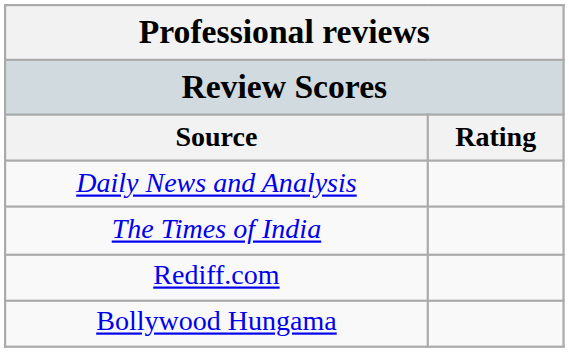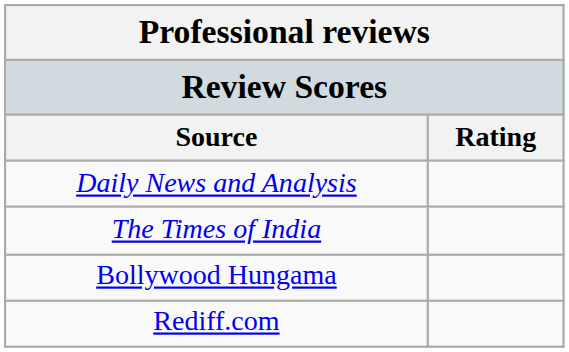rows swapped: Bollywood Hungama <-> Rediff.com
